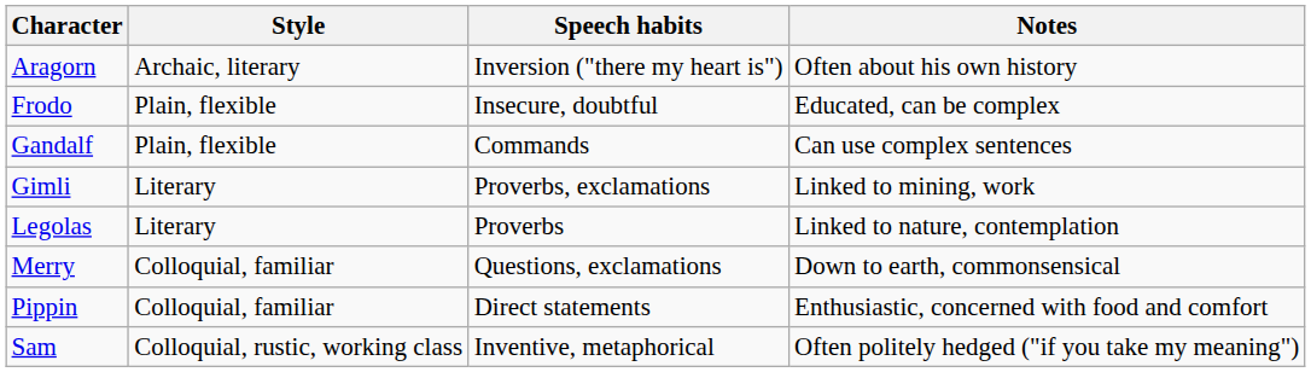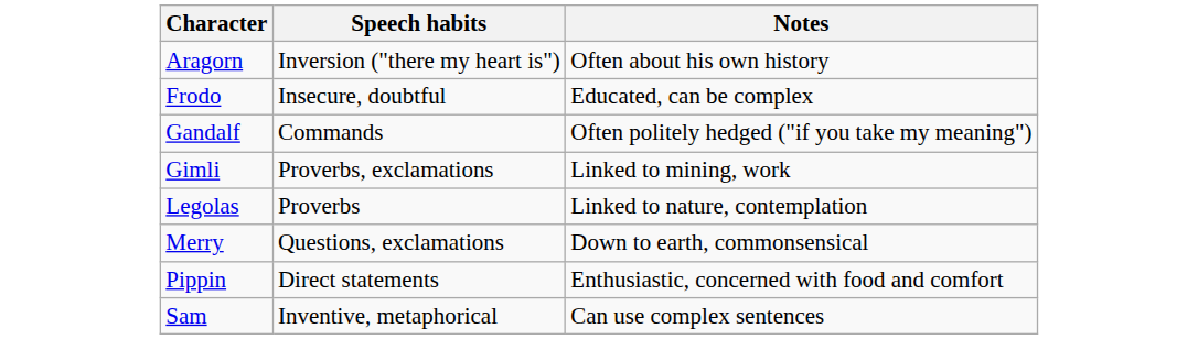- column: Style | Archaic, literary | Plain, flexible | Plain, flexible | Literary | Literary | Colloquial, familiar | Colloquial, familiar | Colloquial, rustic, working class
Gandalf | Notes: Can use complex sentences -> Often politely hedged ("if you take my meaning")
Sam | Notes: Often politely hedged ("if you take my meaning") -> Can use complex sentences
